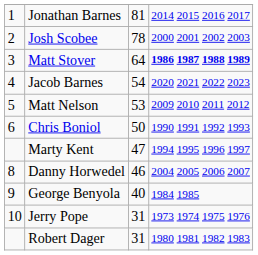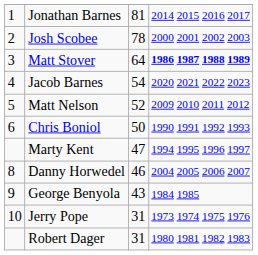Matt Nelson | column 3: 53 -> 52
George Benyola | column 3: 40 -> 43
